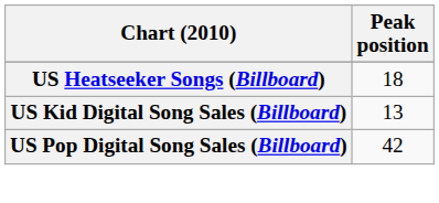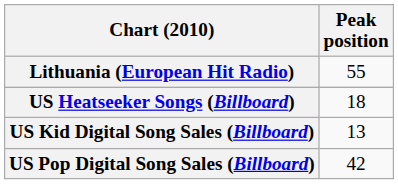+ row: Lithuania (European Hit Radio) | 55
